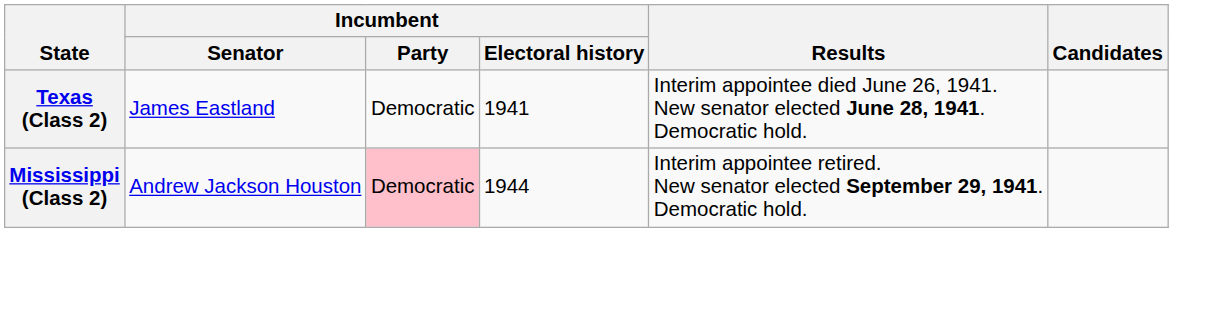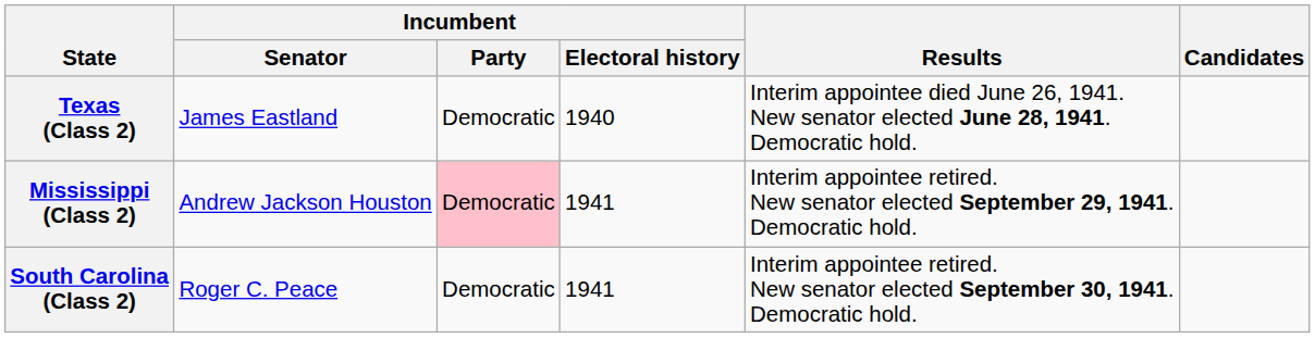Texas (Class 2) | Incumbent / Electoral history: 1941 -> 1940
Mississippi (Class 2) | Incumbent / Electoral history: 1944 -> 1941
+ row: South Carolina (Class 2) | Roger C. Peace | Democratic | 1941 | Interim appointee retired. New senator elected September 30, 1941. Democratic hold.
